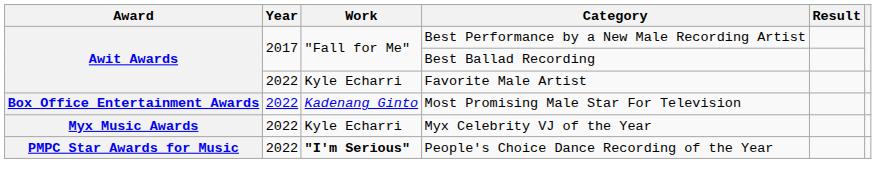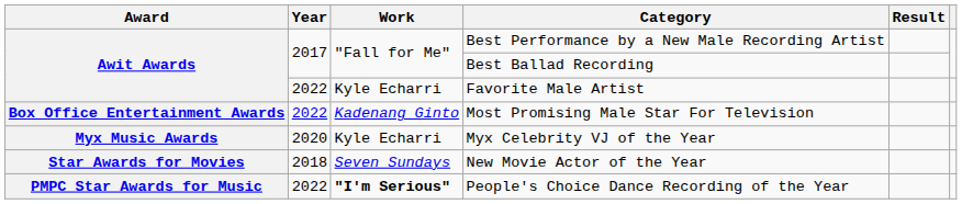Myx Celebrity VJ of the Year | Year: 2022 -> 2020
+ row: Star Awards for Movies | 2018 | Seven Sundays | New Movie Actor of the Year
